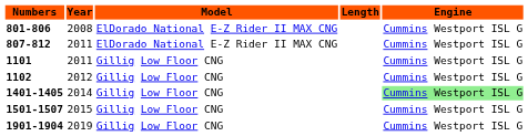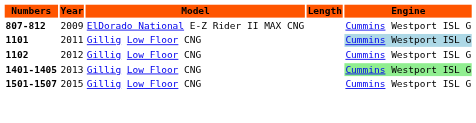- row: 801-806 | 2008 | ElDorado National E-Z Rider II MAX CNG | Cummins Westport ISL G
807-812 | Year: 2011 -> 2009
1101 | Engine: no background -> lightblue background
1401-1405 | Year: 2014 -> 2013
- row: 1901-1904 | 2019 | Gillig Low Floor CNG | Cummins Westport ISL G
